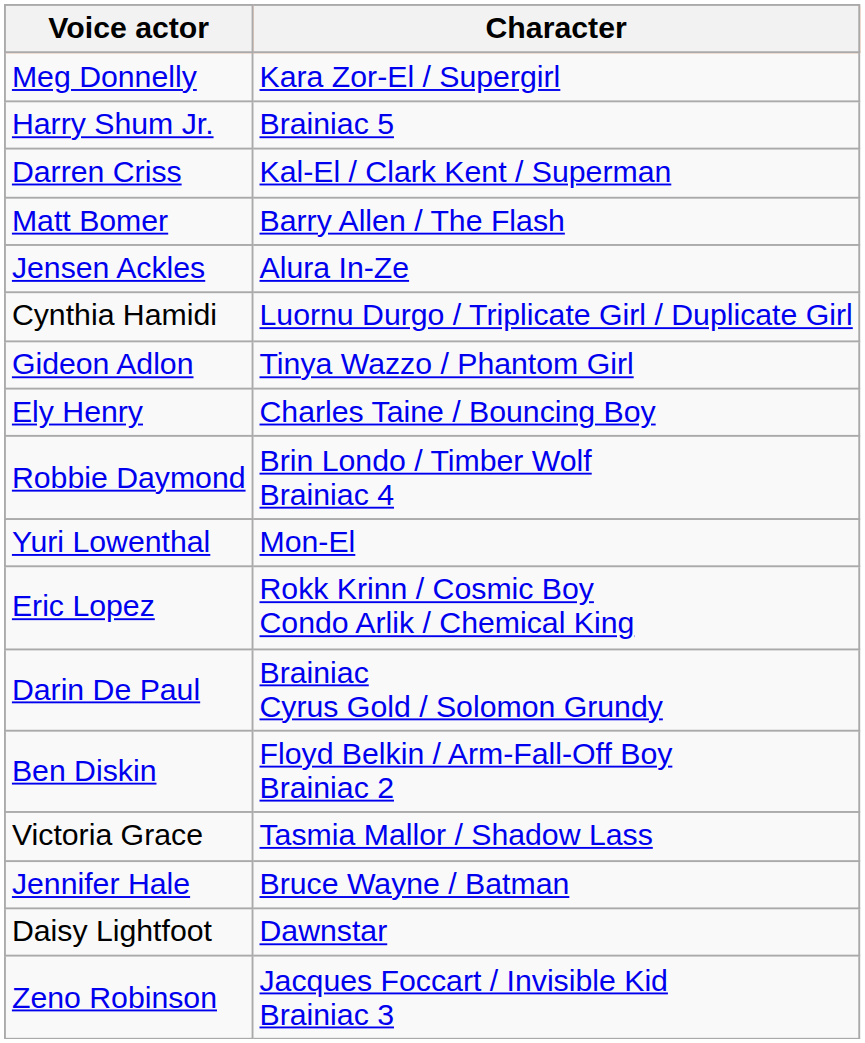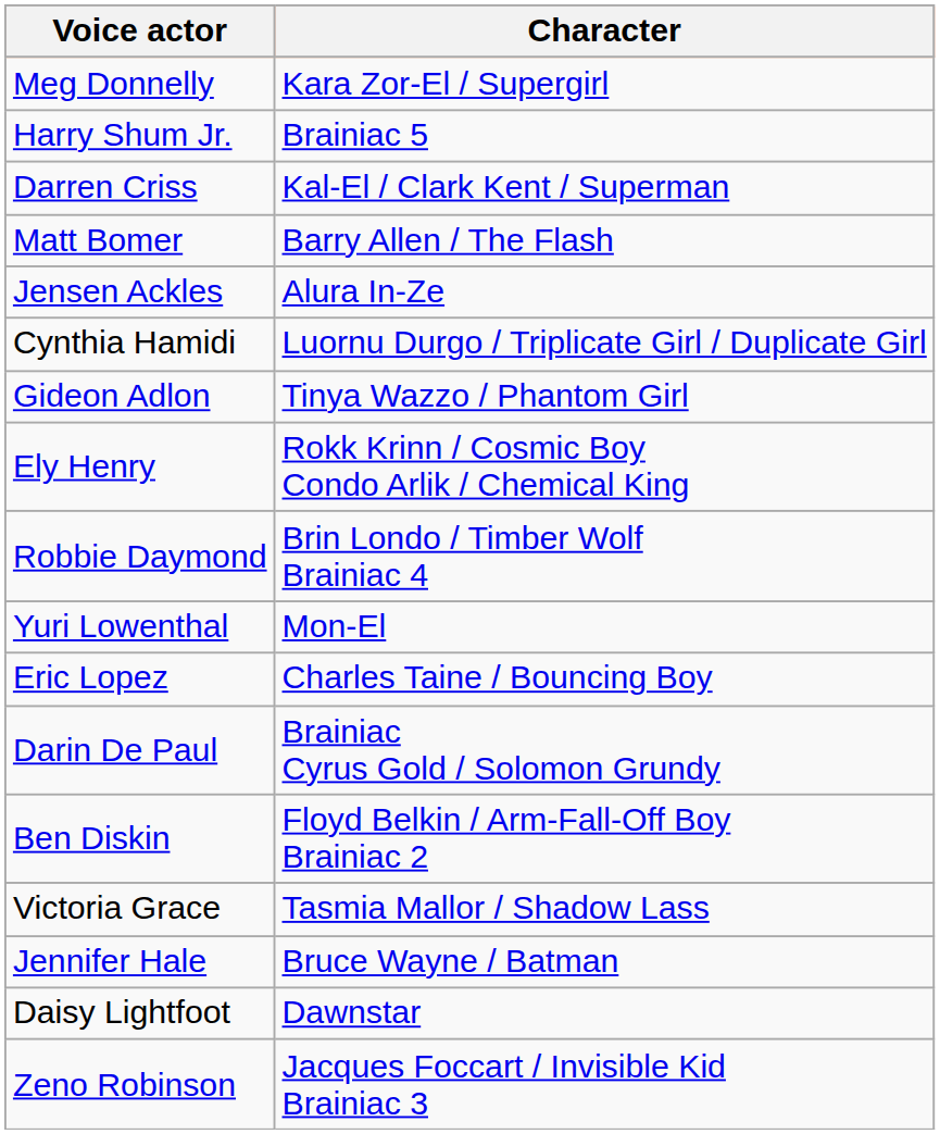Ely Henry | Character: Charles Taine / Bouncing Boy -> Rokk Krinn / Cosmic Boy Condo Arlik / Chemical King
Eric Lopez | Character: Rokk Krinn / Cosmic Boy Condo Arlik / Chemical King -> Charles Taine / Bouncing Boy
